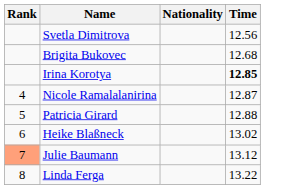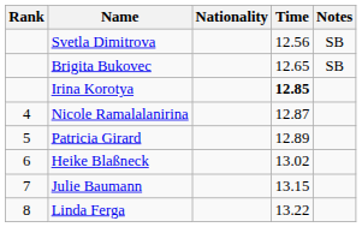+ column: Notes | SB | SB
Brigita Bukovec | Time: 12.68 -> 12.65
Patricia Girard | Time: 12.88 -> 12.89
Julie Baumann | Rank: lightsalmon background -> no background
Julie Baumann | Time: 13.12 -> 13.15
